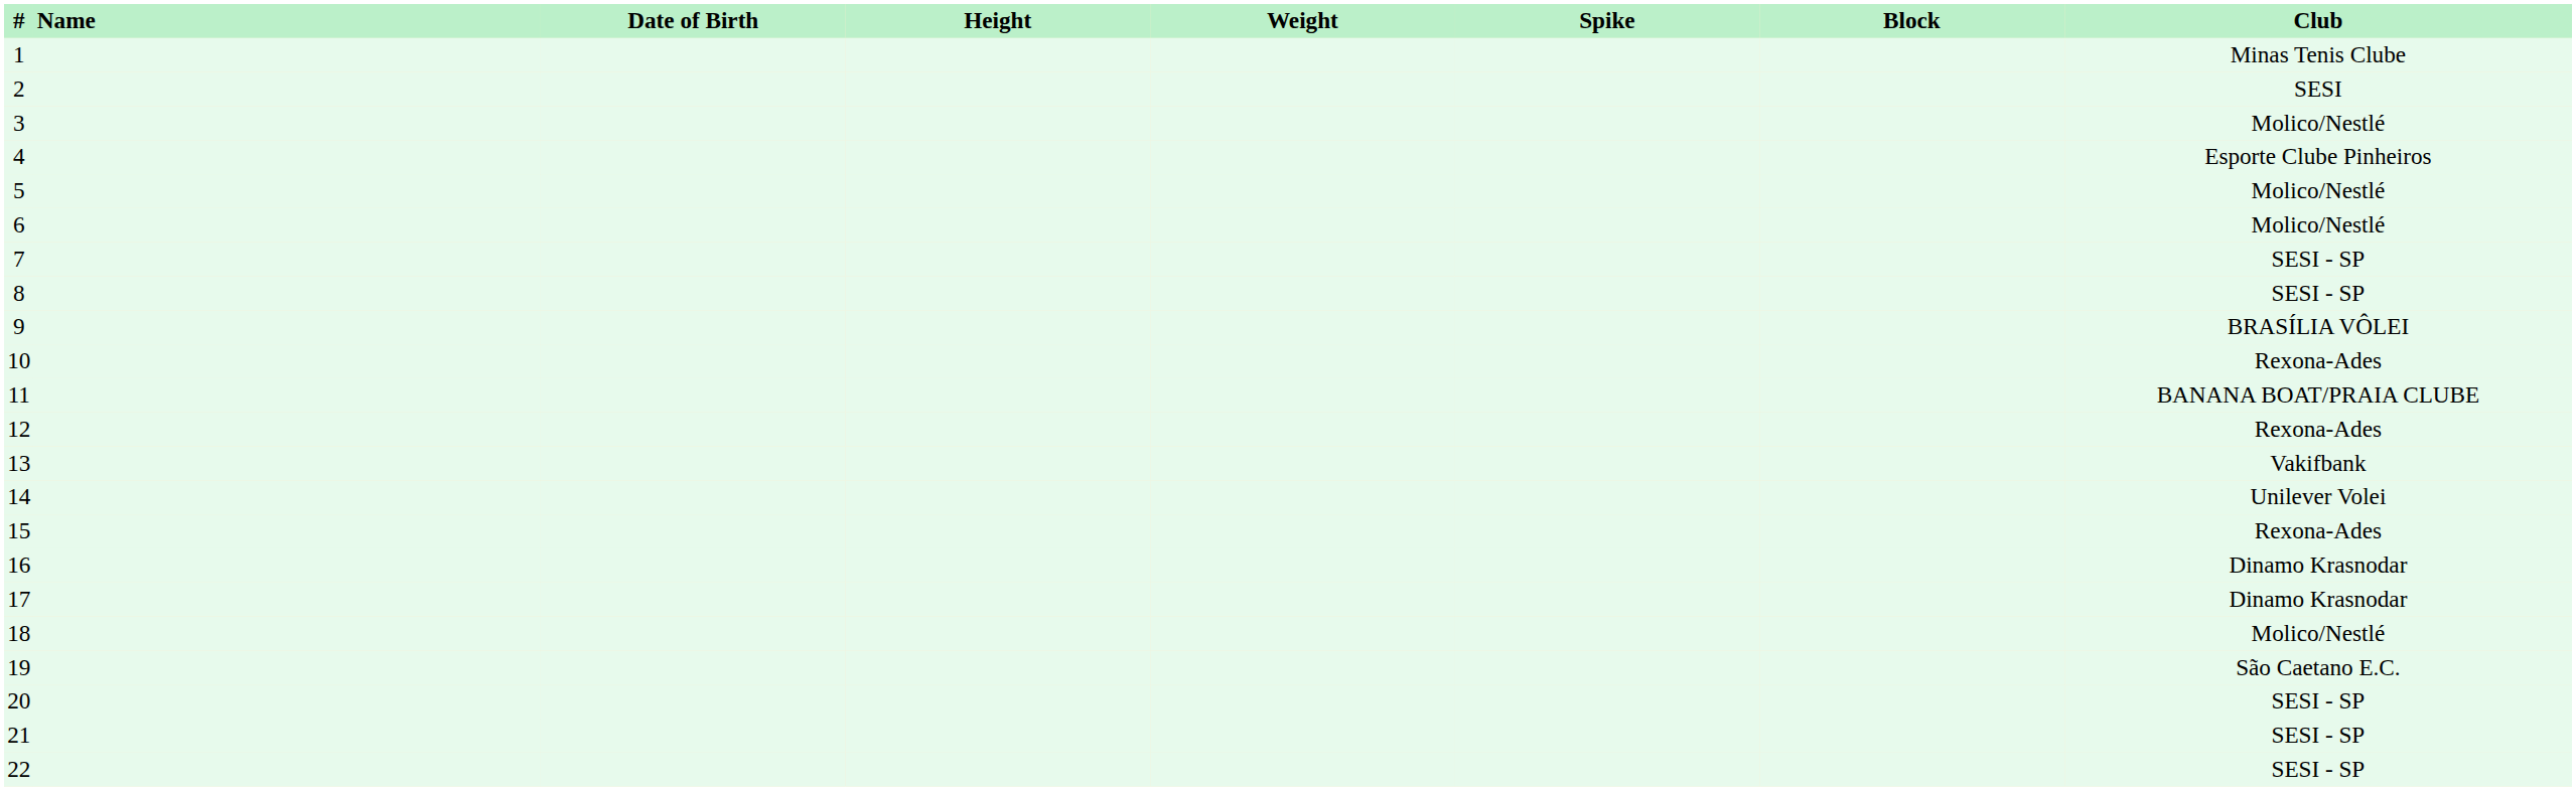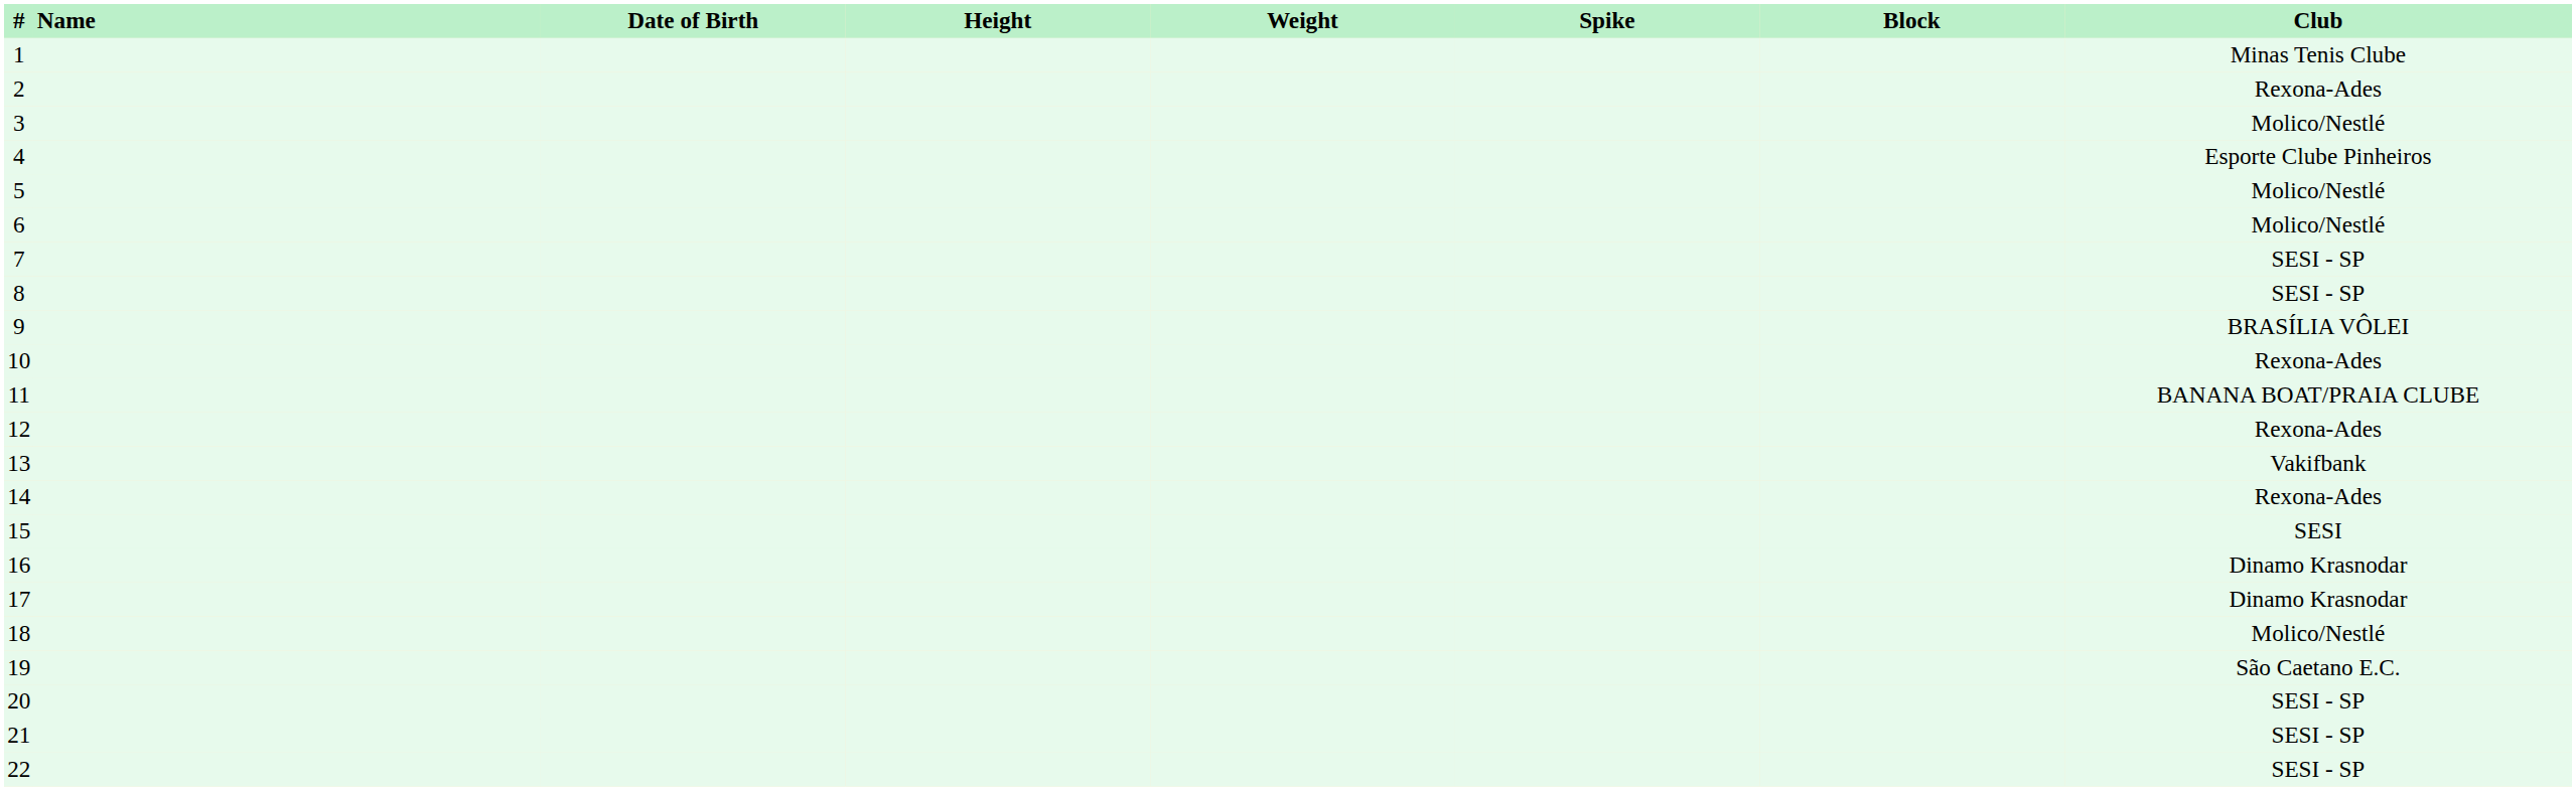2 | Club: SESI -> Rexona-Ades
14 | Club: Unilever Volei -> Rexona-Ades
15 | Club: Rexona-Ades -> SESI
